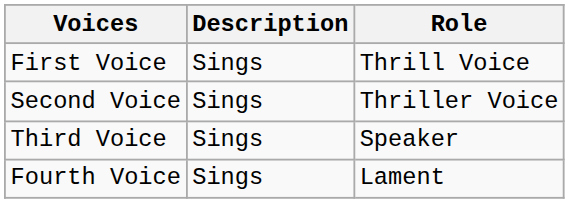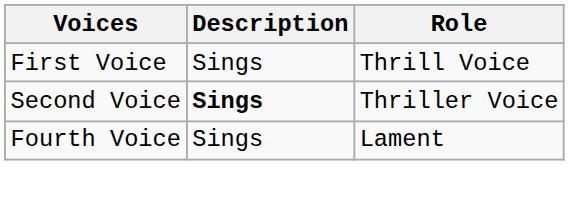Second Voice | Description: normal -> bold
- row: Third Voice | Sings | Speaker
